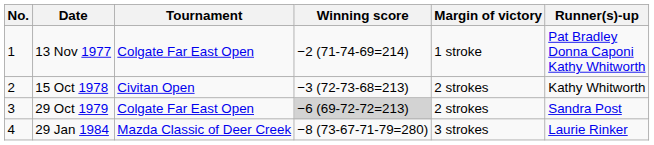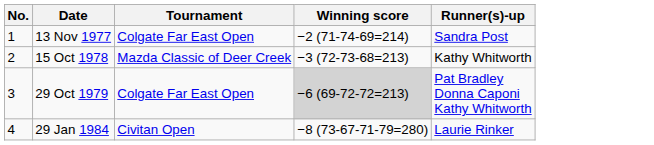- column: Margin of victory | 1 stroke | 2 strokes | 2 strokes | 3 strokes
13 Nov 1977 | Runner(s)-up: Pat Bradley Donna Caponi Kathy Whitworth -> Sandra Post
15 Oct 1978 | Tournament: Civitan Open -> Mazda Classic of Deer Creek
29 Oct 1979 | Runner(s)-up: Sandra Post -> Pat Bradley Donna Caponi Kathy Whitworth
29 Jan 1984 | Tournament: Mazda Classic of Deer Creek -> Civitan Open
